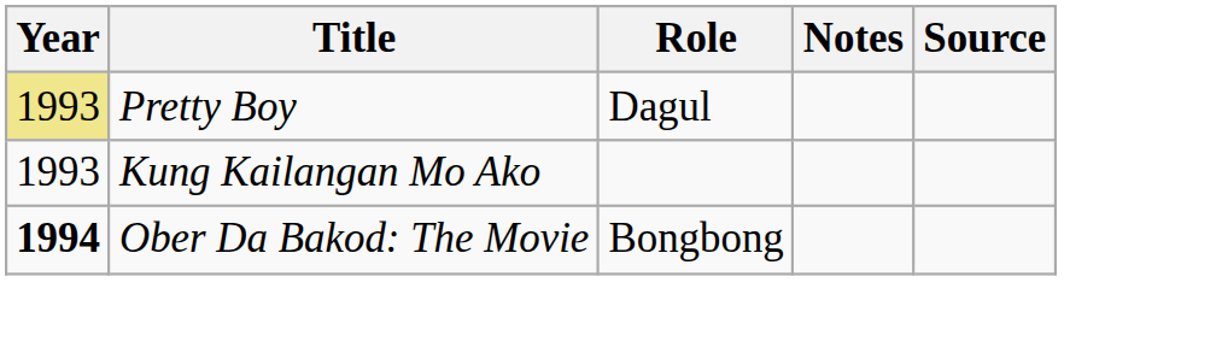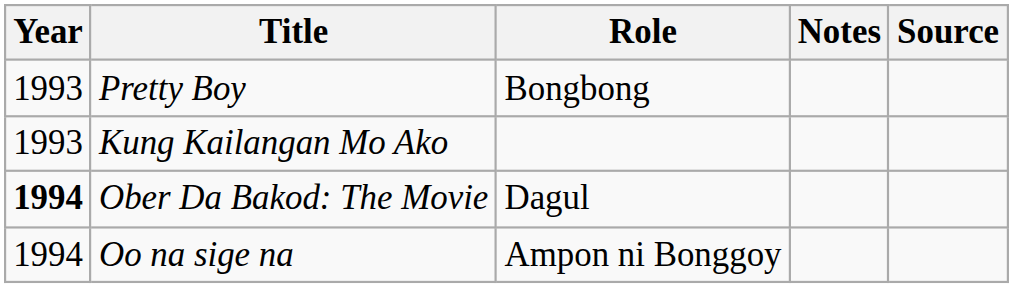Pretty Boy | Year: khaki background -> no background
Pretty Boy | Role: Dagul -> Bongbong
Ober Da Bakod: The Movie | Role: Bongbong -> Dagul
+ row: 1994 | Oo na sige na | Ampon ni Bonggoy
